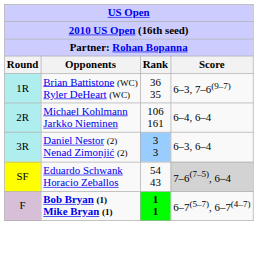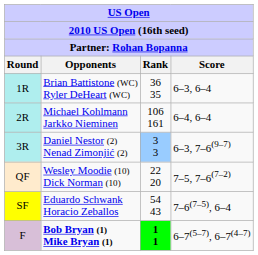Brian Battistone (WC) Ryler DeHeart (WC) | Score: 6–3, 7–6(9–7) -> 6–3, 6–4
Daniel Nestor (2) Nenad Zimonjić (2) | Score: 6–3, 6–4 -> 6–3, 7–6(9–7)
+ row: QF | Wesley Moodie (10) Dick Norman (10) | 22 20 | 7–5, 7–6(7–2)
Eduardo Schwank Horacio Zeballos | Score: lightgrey background -> no background
